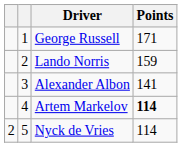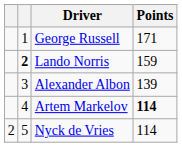Lando Norris | column 2: normal -> bold
Alexander Albon | Points: 141 -> 139
